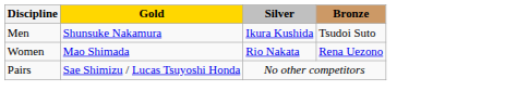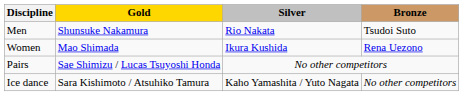Men | Silver: Ikura Kushida -> Rio Nakata
Women | Silver: Rio Nakata -> Ikura Kushida
+ row: Ice dance | Sara Kishimoto / Atsuhiko Tamura | Kaho Yamashita / Yuto Nagata | No other competitors
